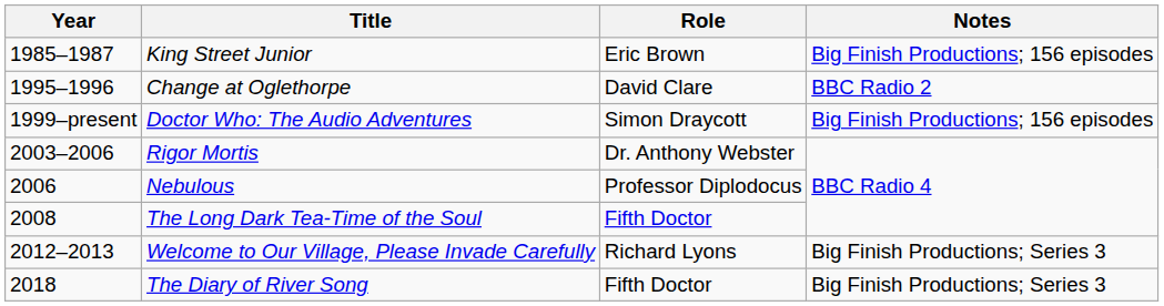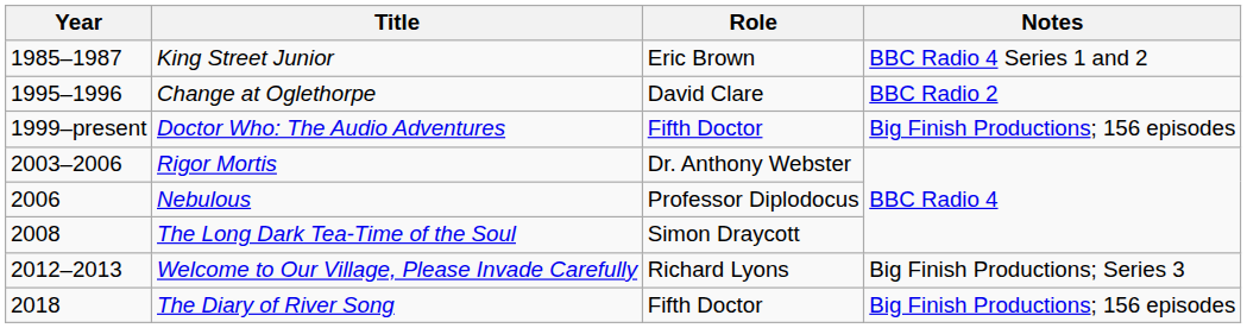King Street Junior | Notes: Big Finish Productions; 156 episodes -> BBC Radio 4 Series 1 and 2
Doctor Who: The Audio Adventures | Role: Simon Draycott -> Fifth Doctor
The Long Dark Tea-Time of the Soul | Role: Fifth Doctor -> Simon Draycott
The Diary of River Song | Notes: Big Finish Productions; Series 3 -> Big Finish Productions; 156 episodes
